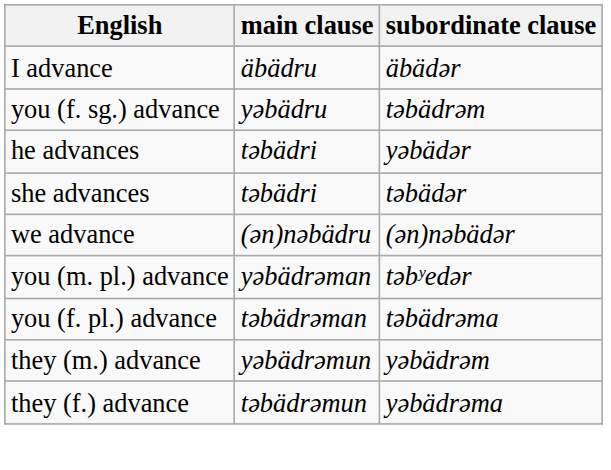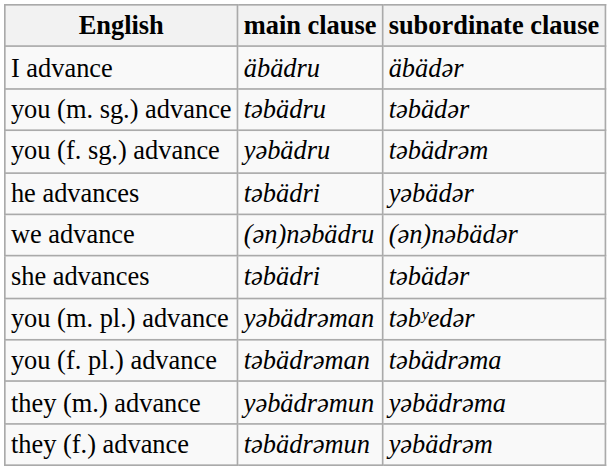+ row: you (m. sg.) advance | təbädru | təbädər
rows swapped: she advances <-> we advance
they (m.) advance | subordinate clause: yəbädrəm -> yəbädrəma
they (f.) advance | subordinate clause: yəbädrəma -> yəbädrəm
